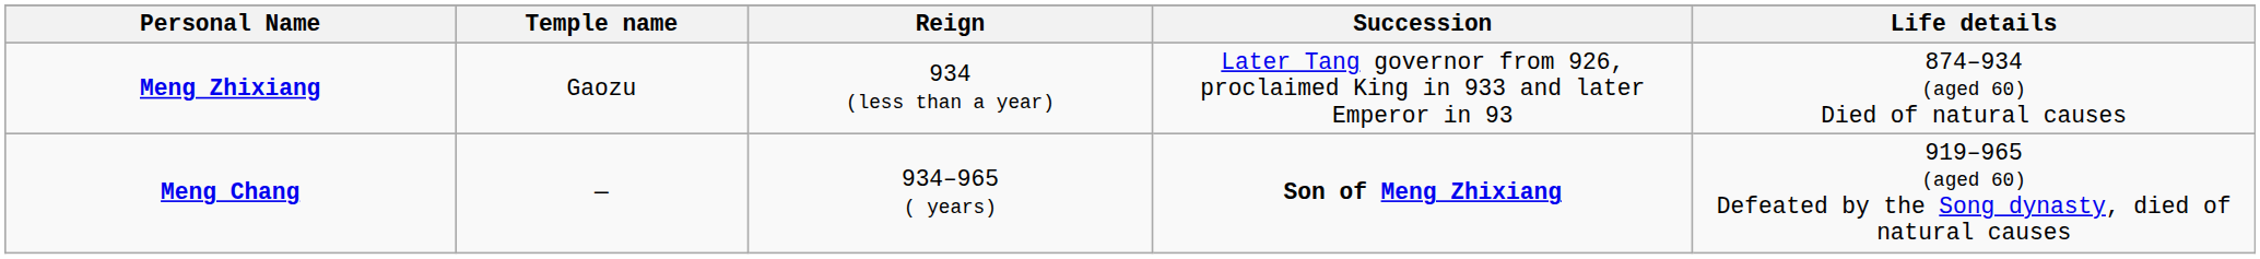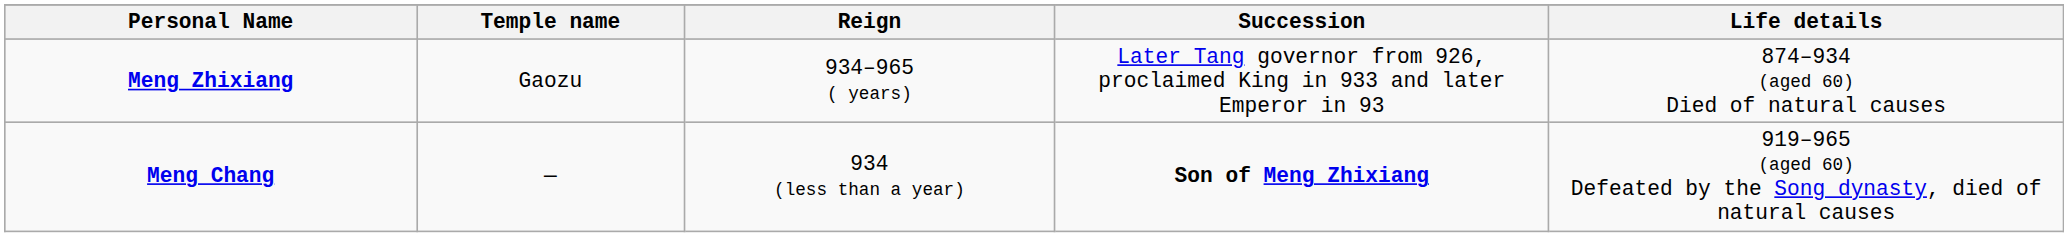Meng Zhixiang | Reign: 934 (less than a year) -> 934–965 ( years)
Meng Chang | Reign: 934–965 ( years) -> 934 (less than a year)
